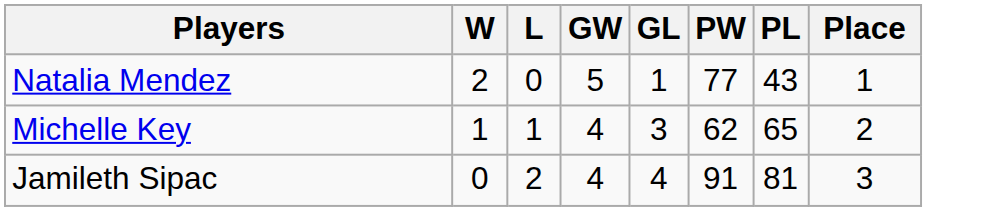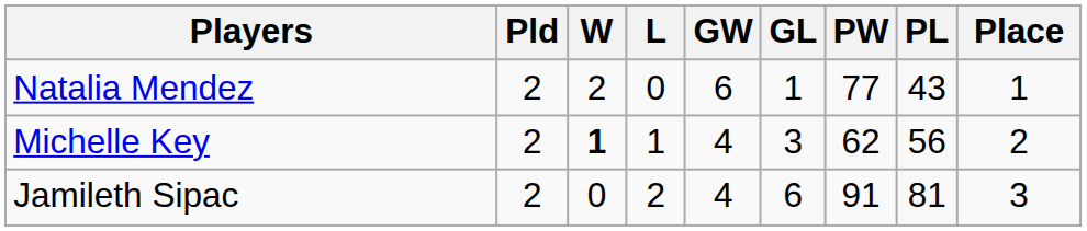+ column: Pld | 2 | 2 | 2
Natalia Mendez | GW: 5 -> 6
Michelle Key | W: normal -> bold
Michelle Key | PL: 65 -> 56
Jamileth Sipac | GL: 4 -> 6
